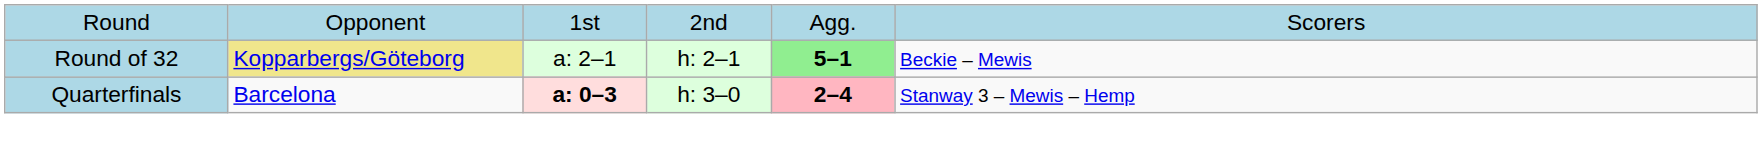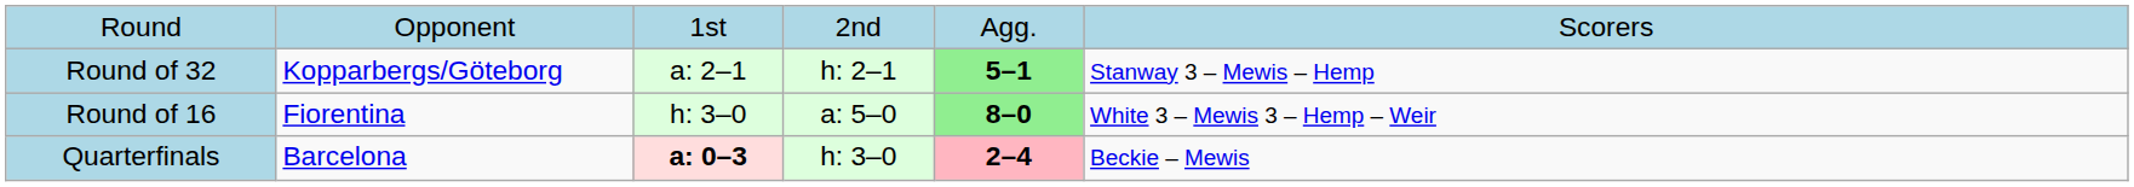Round of 32 | column 2: khaki background -> no background
Round of 32 | column 6: Beckie – Mewis -> Stanway 3 – Mewis – Hemp
+ row: Round of 16 | Fiorentina | h: 3–0 | a: 5–0 | 8–0 | White 3 – Mewis 3 – Hemp – Weir
Quarterfinals | column 6: Stanway 3 – Mewis – Hemp -> Beckie – Mewis
